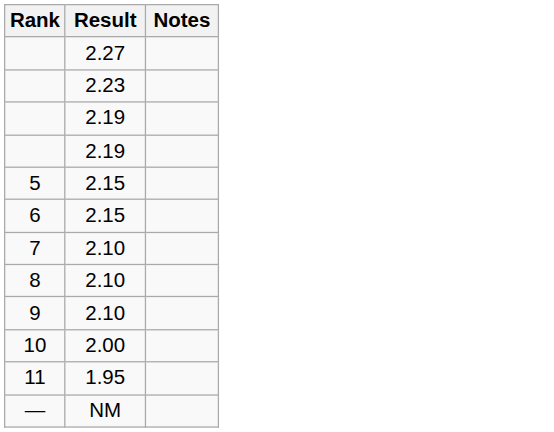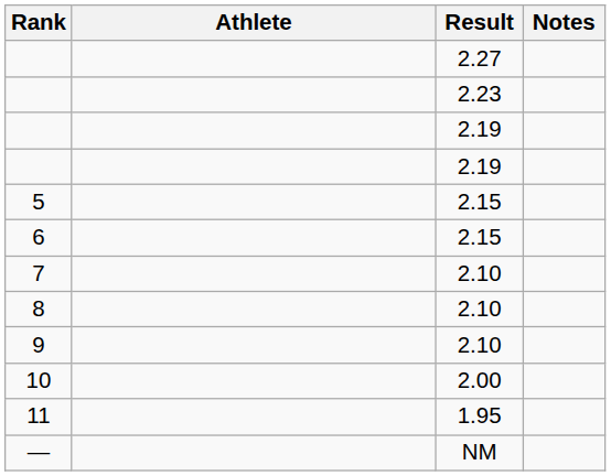+ column: Athlete
